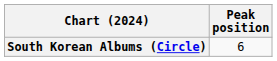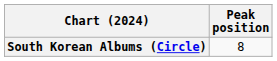South Korean Albums (Circle) | Peak position: 6 -> 8
